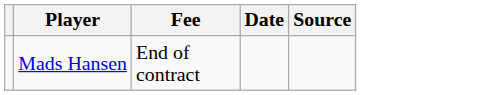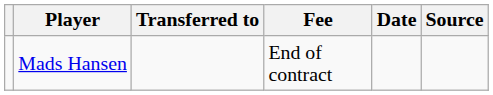+ column: Transferred to
